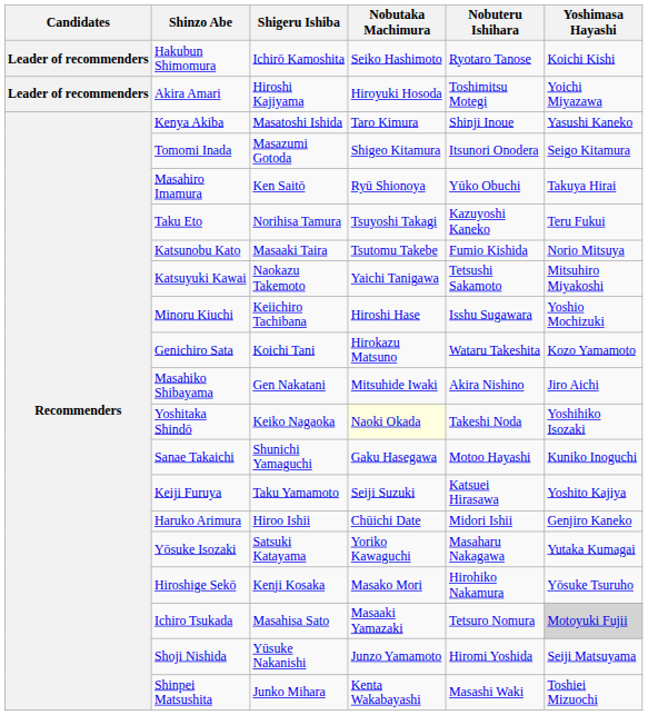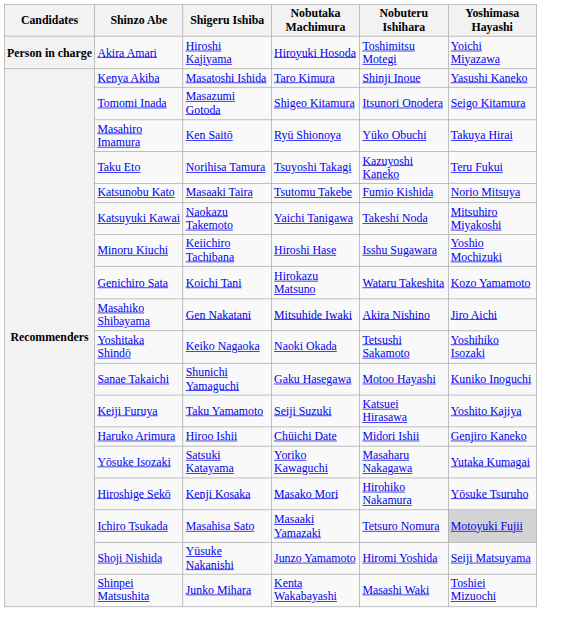- row: Leader of recommenders | Hakubun Shimomura | Ichirō Kamoshita | Seiko Hashimoto | Ryotaro Tanose | Koichi Kishi
Akira Amari | Candidates: Leader of recommenders -> Person in charge
Katsuyuki Kawai | Nobuteru Ishihara: Tetsushi Sakamoto -> Takeshi Noda
Yoshitaka Shindō | Nobutaka Machimura: lightyellow background -> no background
Yoshitaka Shindō | Nobuteru Ishihara: Takeshi Noda -> Tetsushi Sakamoto
